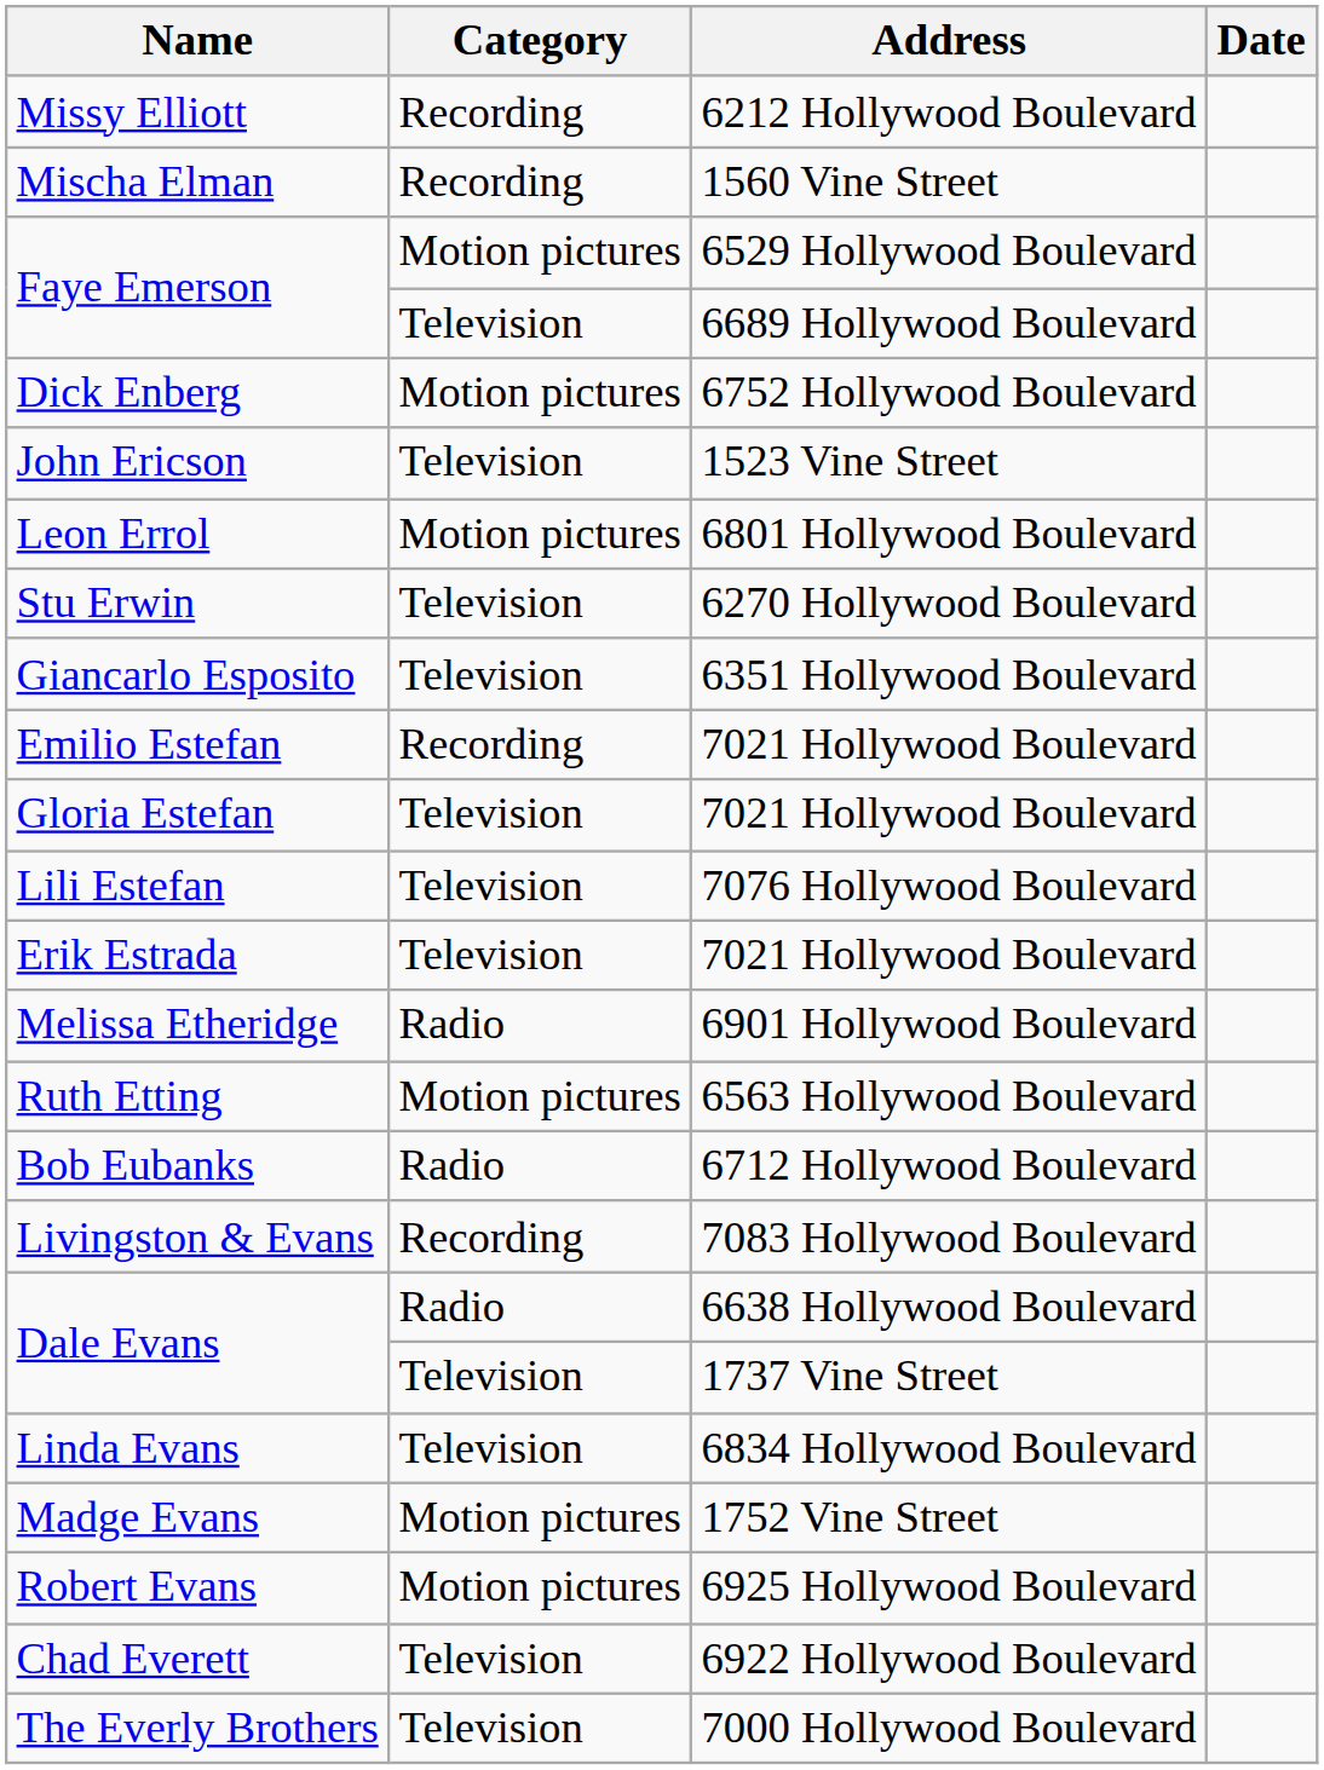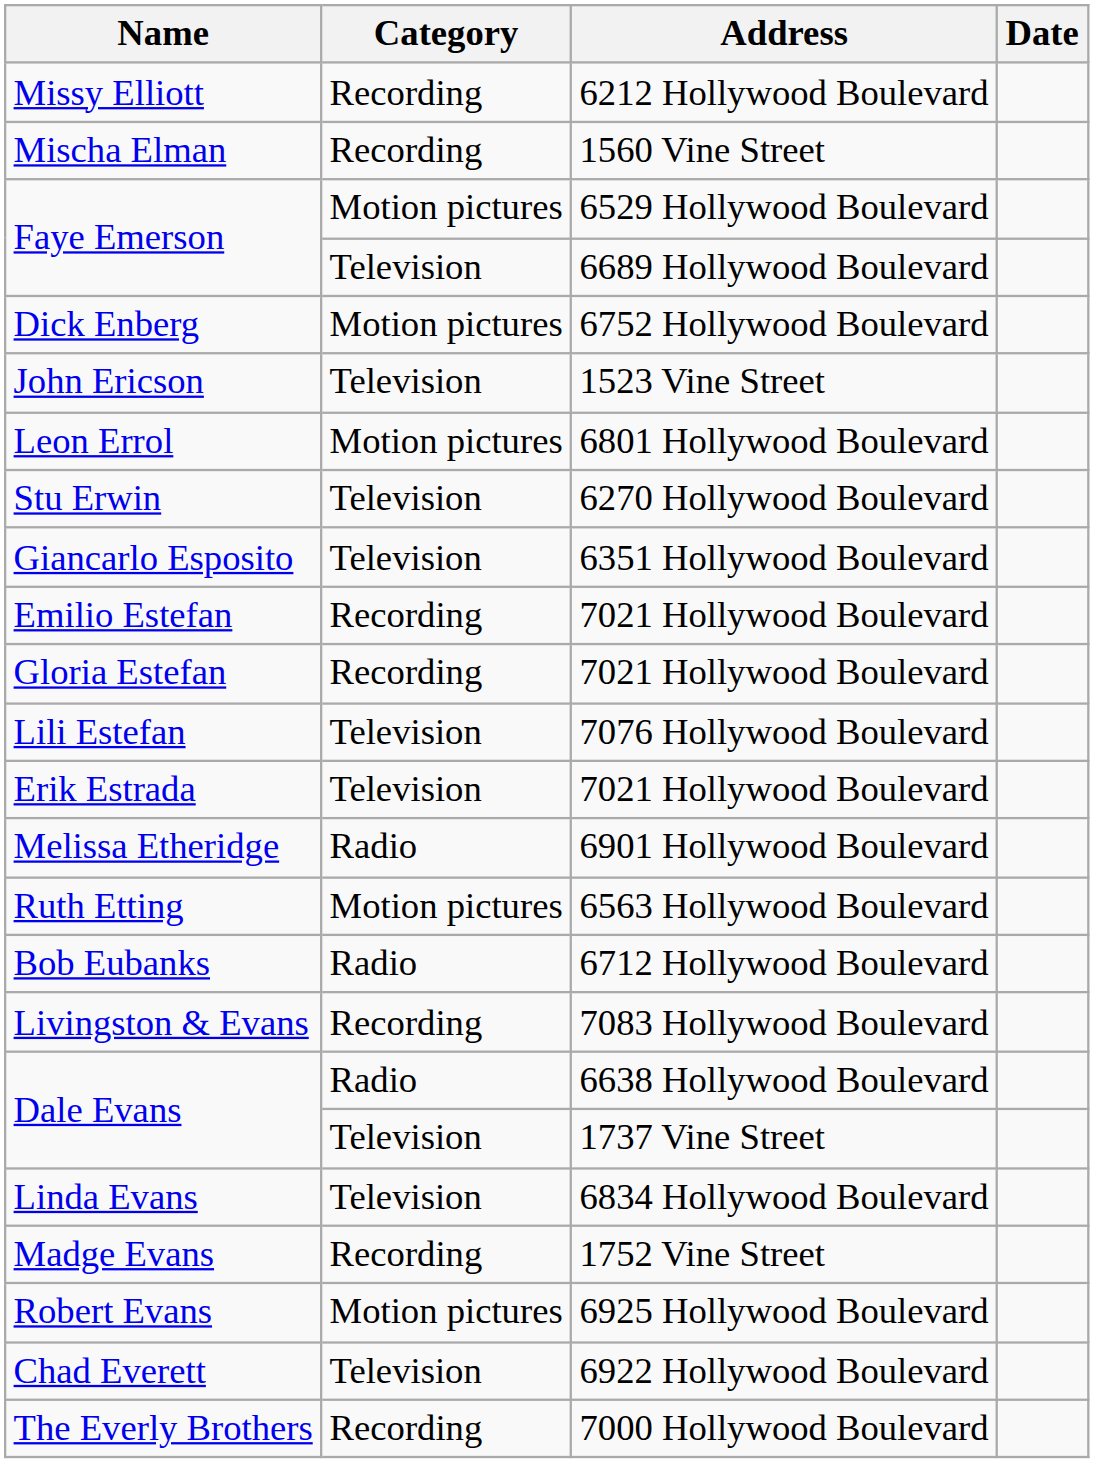Gloria Estefan | Category: Television -> Recording
Madge Evans | Category: Motion pictures -> Recording
The Everly Brothers | Category: Television -> Recording
